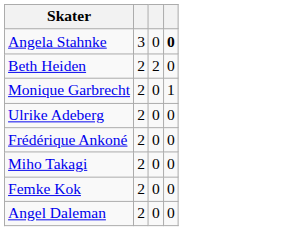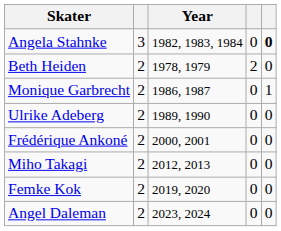+ column: Year | 1982, 1983, 1984 | 1978, 1979 | 1986, 1987 | 1989, 1990 | 2000, 2001 | 2012, 2013 | 2019, 2020 | 2023, 2024
